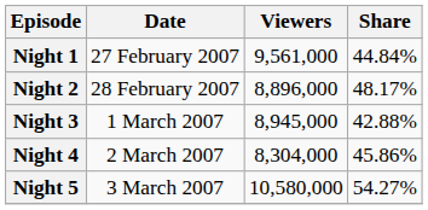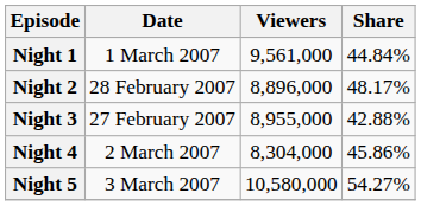Night 1 | Date: 27 February 2007 -> 1 March 2007
Night 3 | Date: 1 March 2007 -> 27 February 2007
Night 3 | Viewers: 8,945,000 -> 8,955,000
